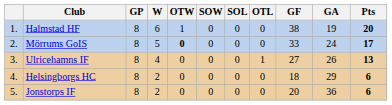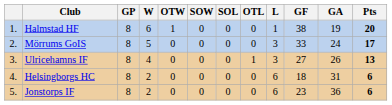+ column: L | 1 | 3 | 3 | 6 | 6
Mörrums GoIS | OTW: bold -> normal
Helsingborgs HC | GA: 29 -> 31
Jonstorps IF | GF: 20 -> 23
